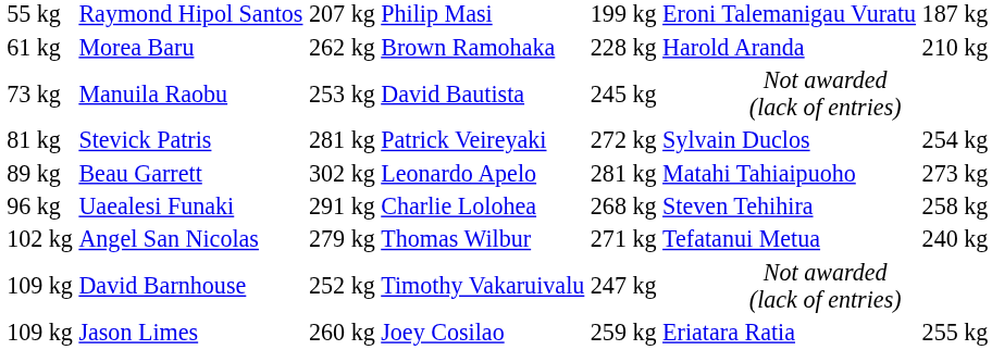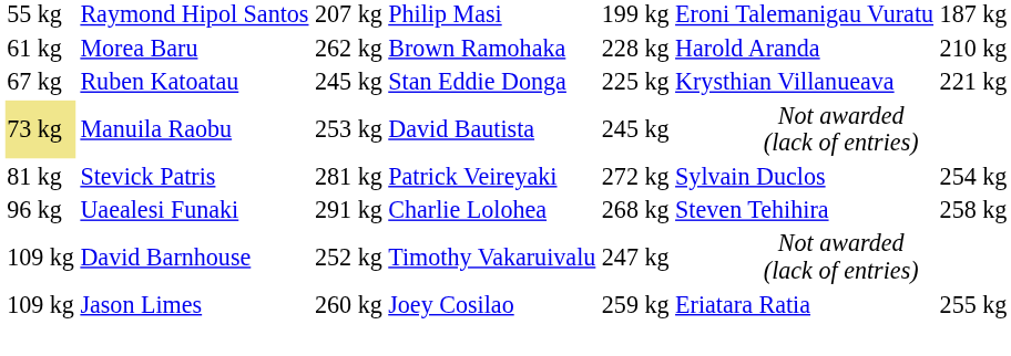+ row: 67 kg | Ruben Katoatau | 245 kg | Stan Eddie Donga | 225 kg | Krysthian Villanueava | 221 kg
Manuila Raobu | column 1: no background -> khaki background
- row: 89 kg | Beau Garrett | 302 kg | Leonardo Apelo | 281 kg | Matahi Tahiaipuoho | 273 kg
- row: 102 kg | Angel San Nicolas | 279 kg | Thomas Wilbur | 271 kg | Tefatanui Metua | 240 kg
